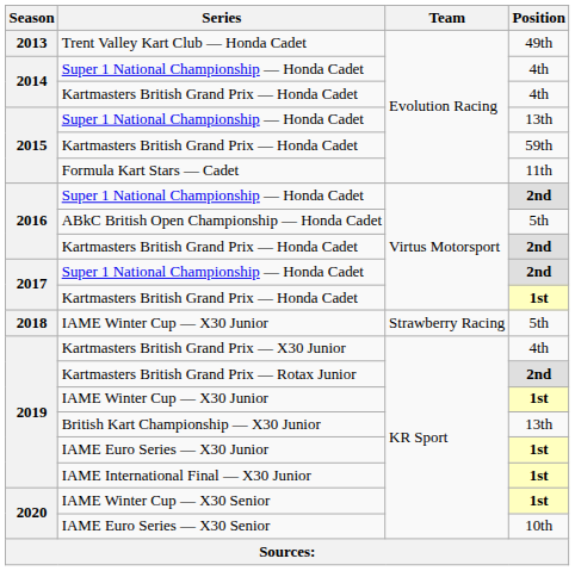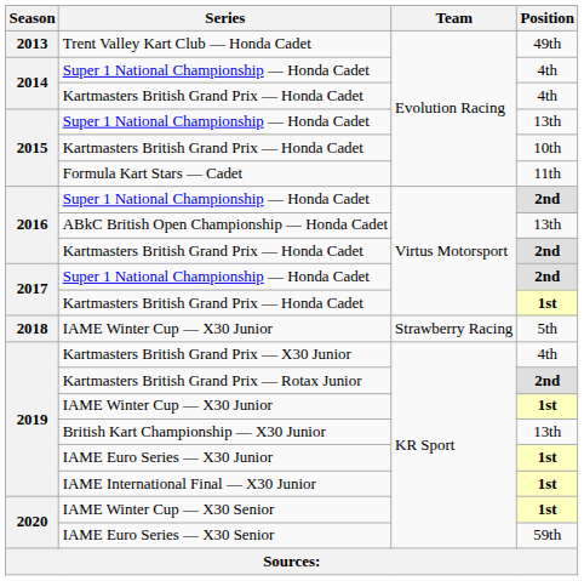2015 / Kartmasters British Grand Prix — Honda Cadet | Position: 59th -> 10th
ABkC British Open Championship — Honda Cadet | Position: 5th -> 13th
IAME Euro Series — X30 Senior | Position: 10th -> 59th
